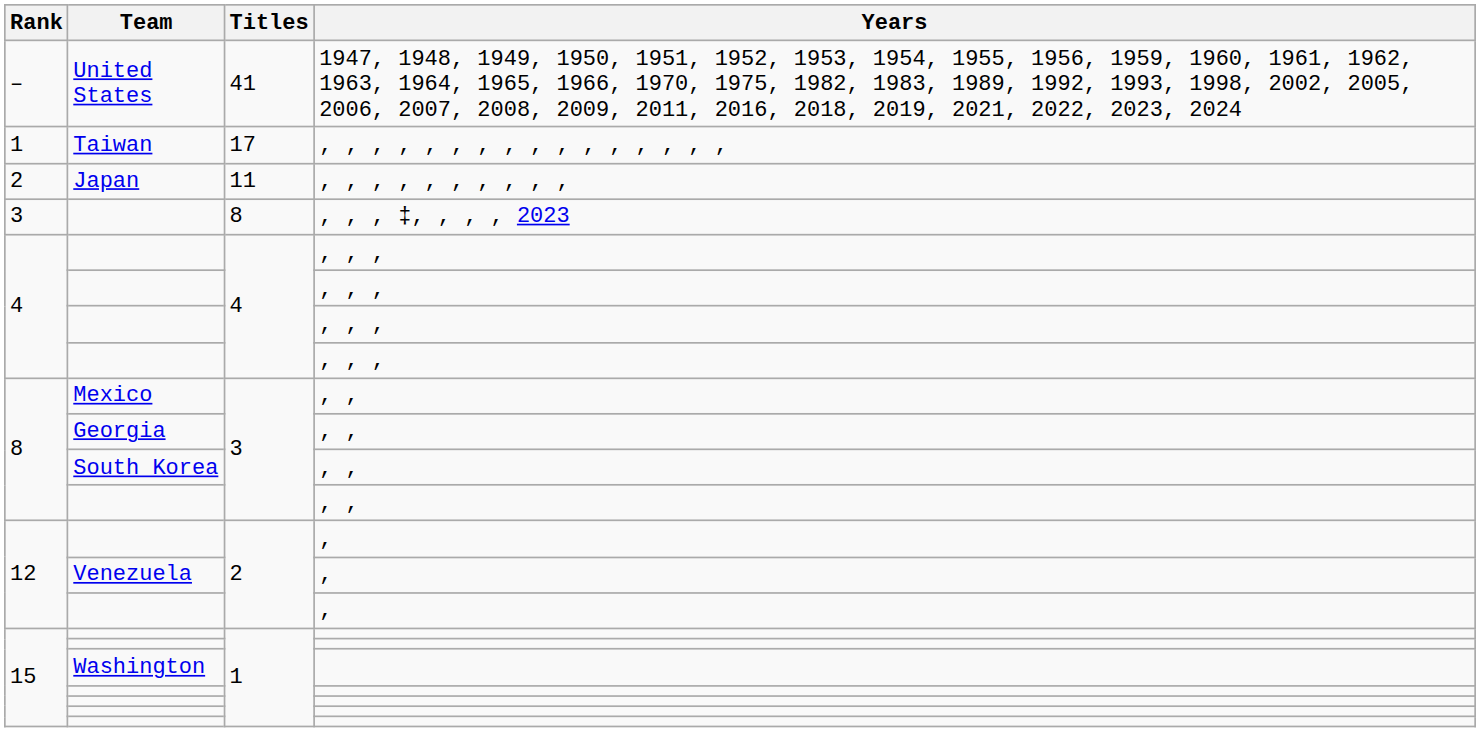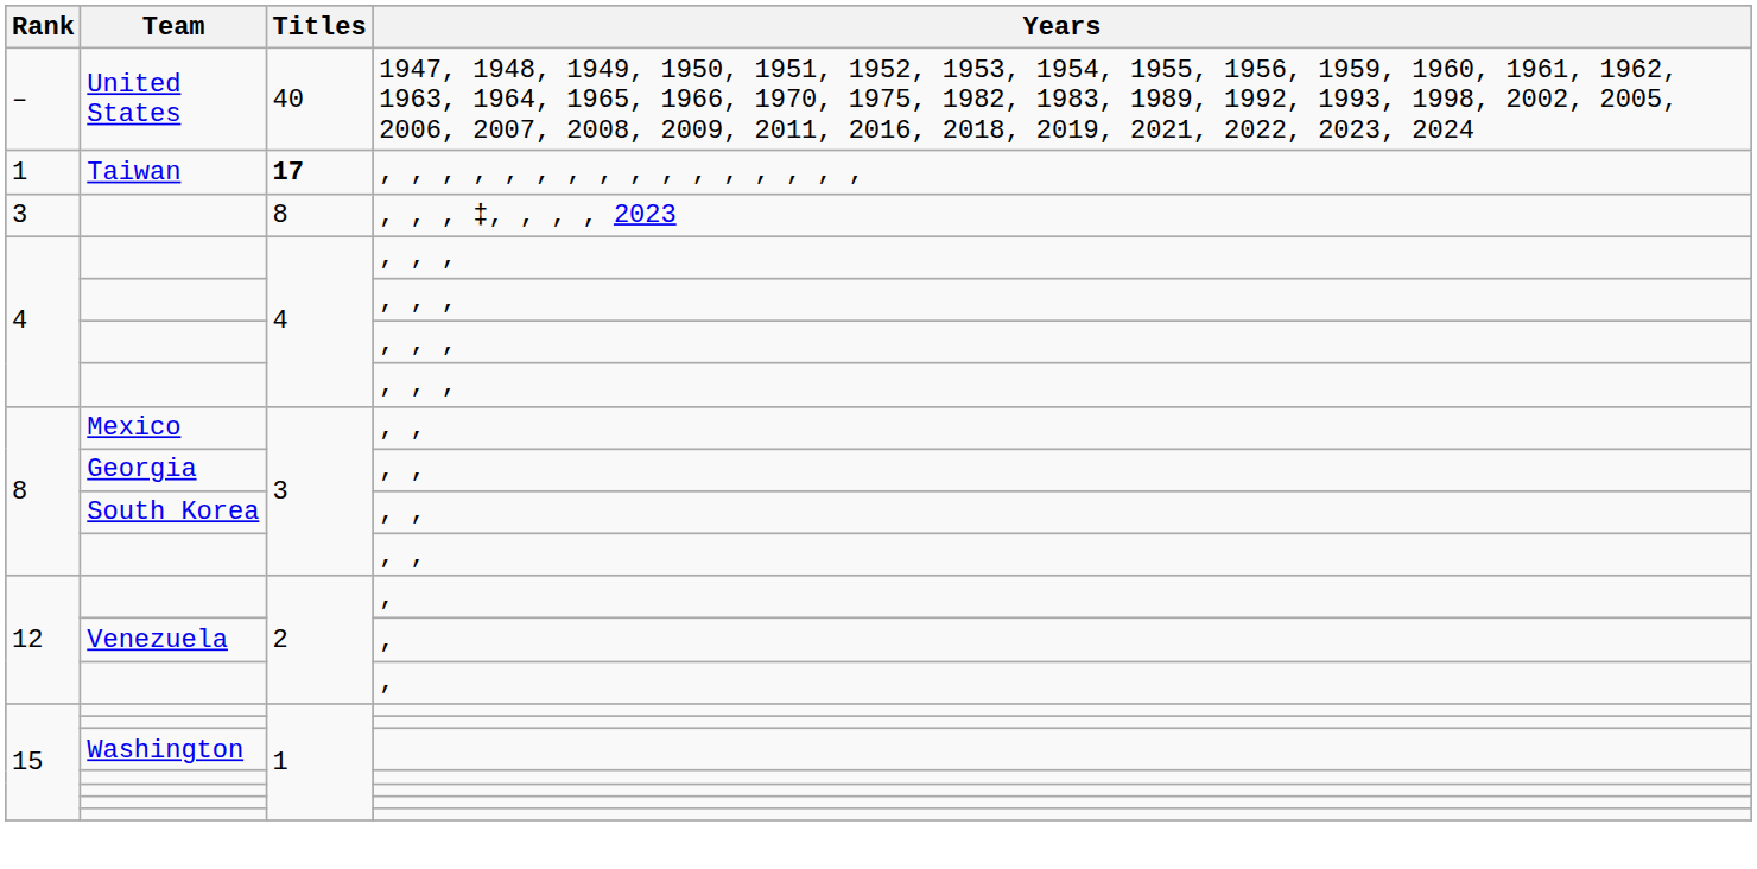United States | Titles: 41 -> 40
Taiwan | Titles: normal -> bold
- row: 2 | Japan | 11 | , , , , , , , , , ,
